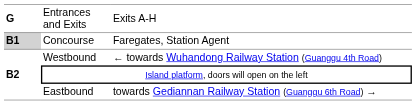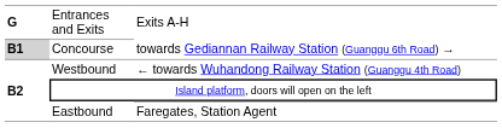Concourse | column 3: Faregates, Station Agent -> towards Gediannan Railway Station (Guanggu 6th Road) →
Eastbound | column 3: towards Gediannan Railway Station (Guanggu 6th Road) → -> Faregates, Station Agent
